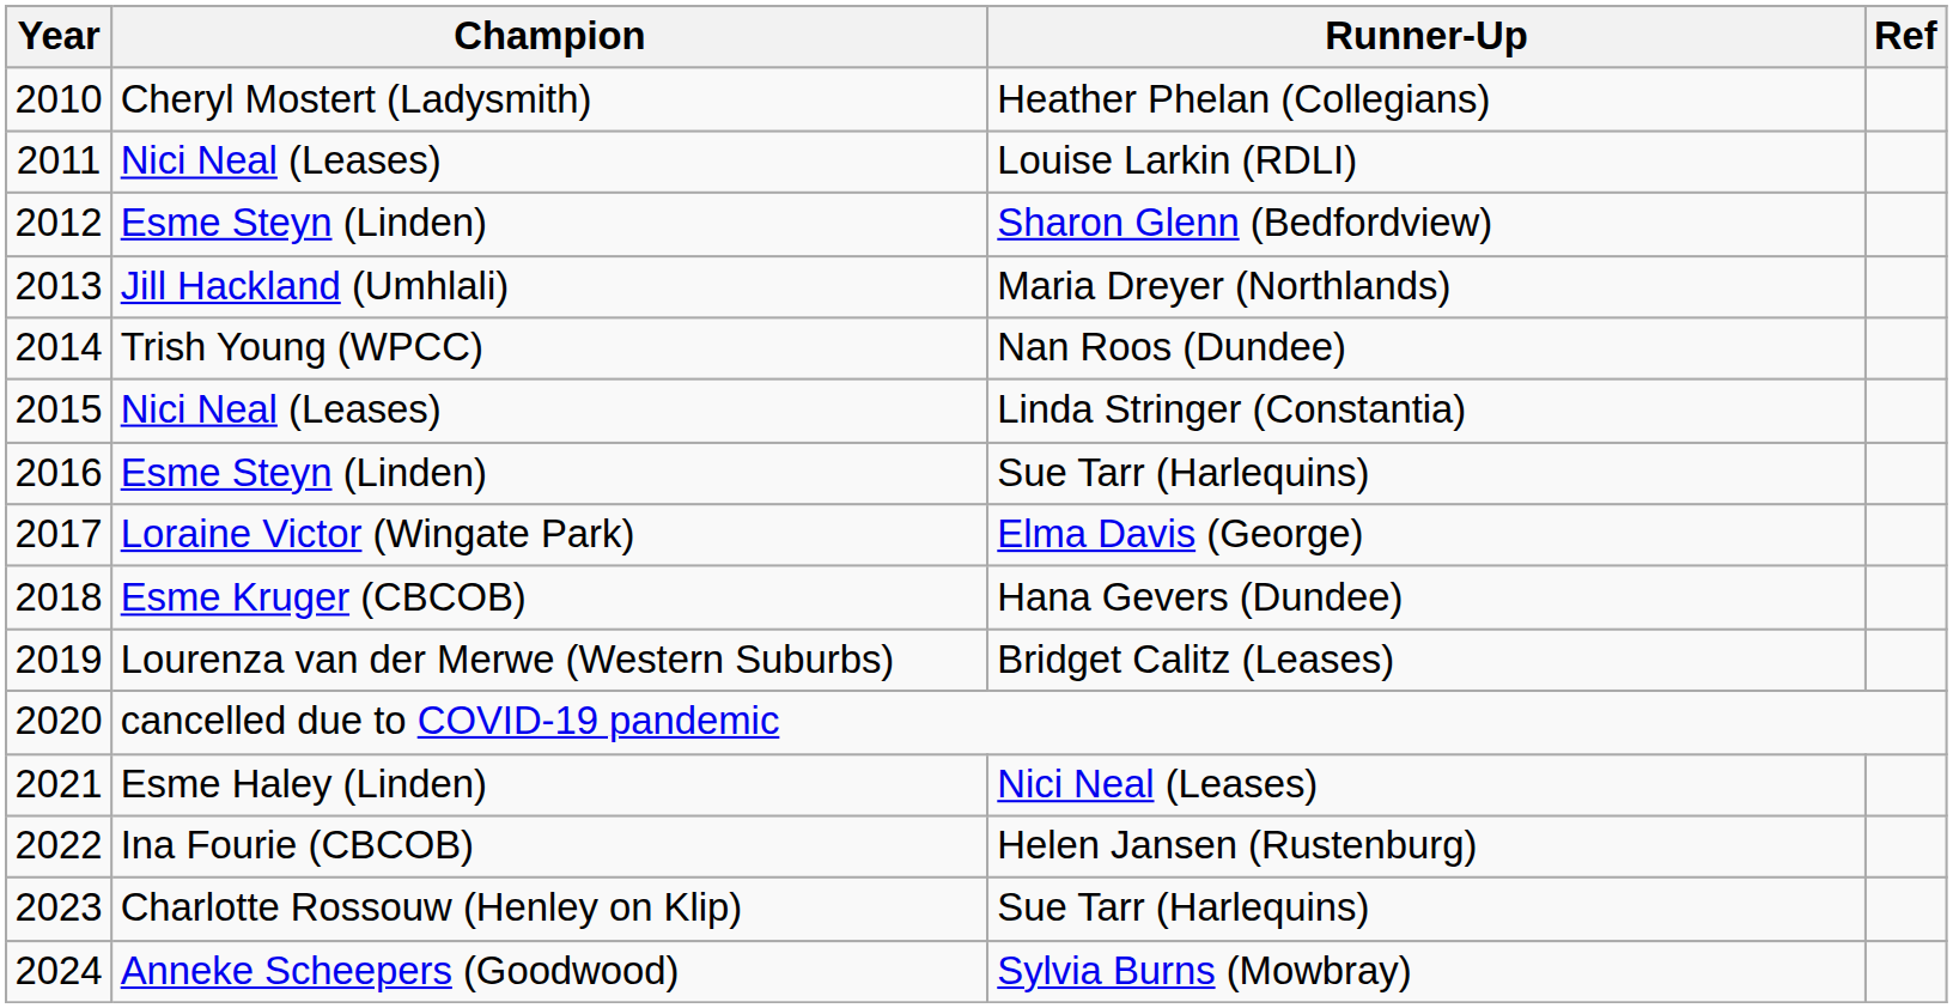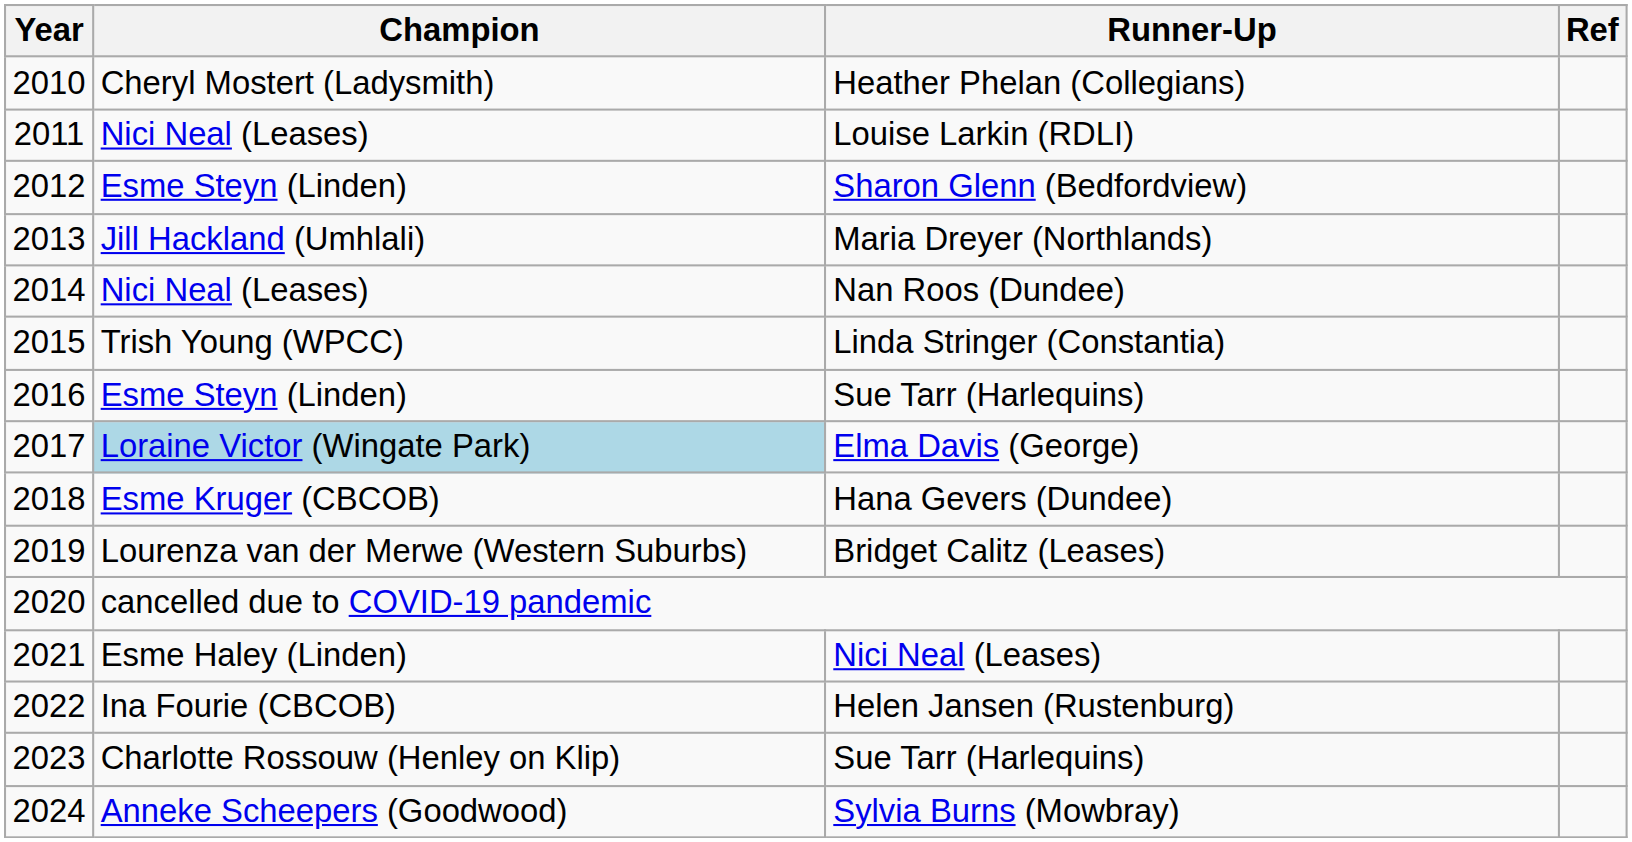Nan Roos (Dundee) | Champion: Trish Young (WPCC) -> Nici Neal (Leases)
Linda Stringer (Constantia) | Champion: Nici Neal (Leases) -> Trish Young (WPCC)
Elma Davis (George) | Champion: no background -> lightblue background
